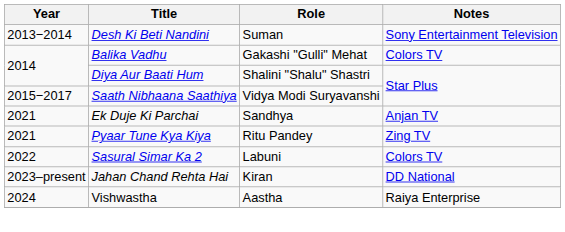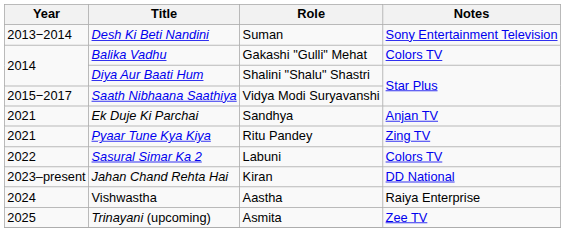+ row: 2025 | Trinayani (upcoming) | Asmita | Zee TV
